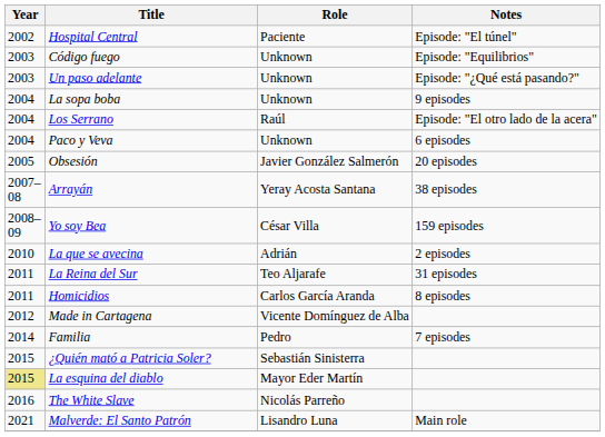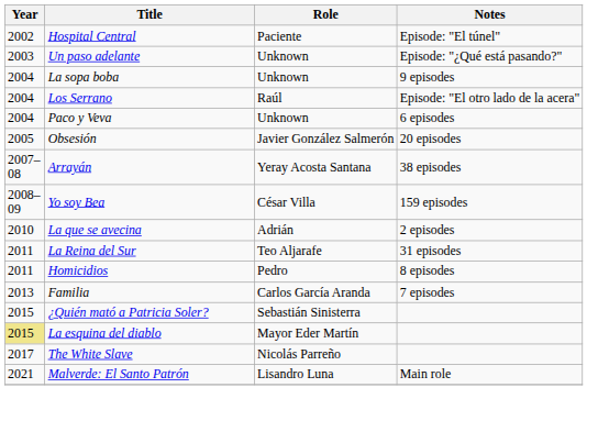- row: 2003 | Código fuego | Unknown | Episode: "Equilibrios"
Homicidios | Role: Carlos García Aranda -> Pedro
- row: 2012 | Made in Cartagena | Vicente Domínguez de Alba
Familia | Year: 2014 -> 2013
Familia | Role: Pedro -> Carlos García Aranda
The White Slave | Year: 2016 -> 2017
